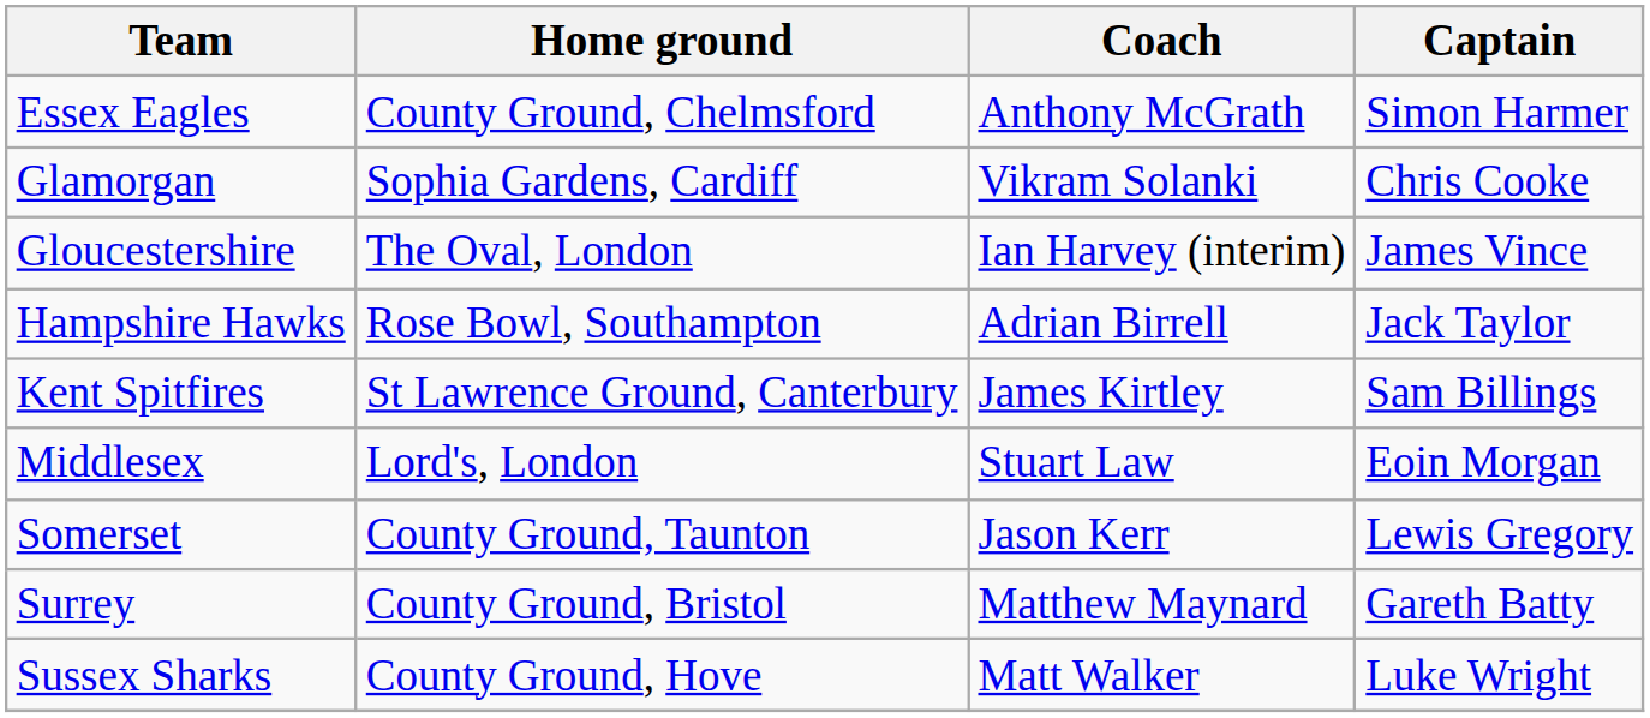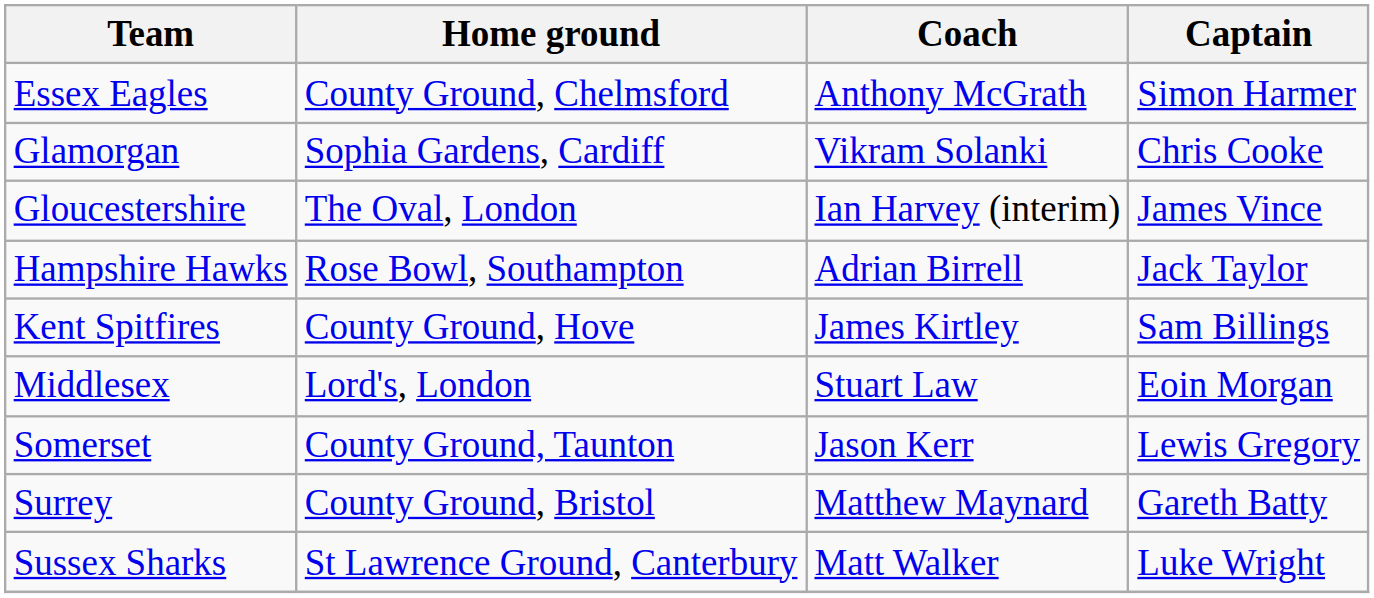Kent Spitfires | Home ground: St Lawrence Ground, Canterbury -> County Ground, Hove
Sussex Sharks | Home ground: County Ground, Hove -> St Lawrence Ground, Canterbury
